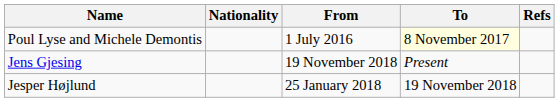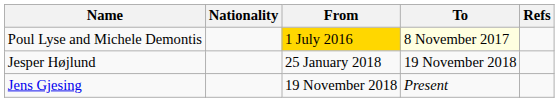Poul Lyse and Michele Demontis | From: no background -> gold background
rows swapped: Jesper Højlund <-> Jens Gjesing
